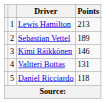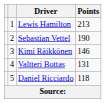Sebastian Vettel | Points: 189 -> 190
